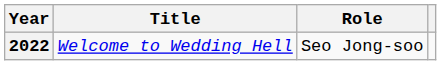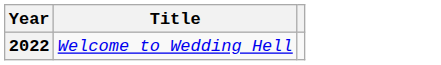- column: Role | Seo Jong-soo
